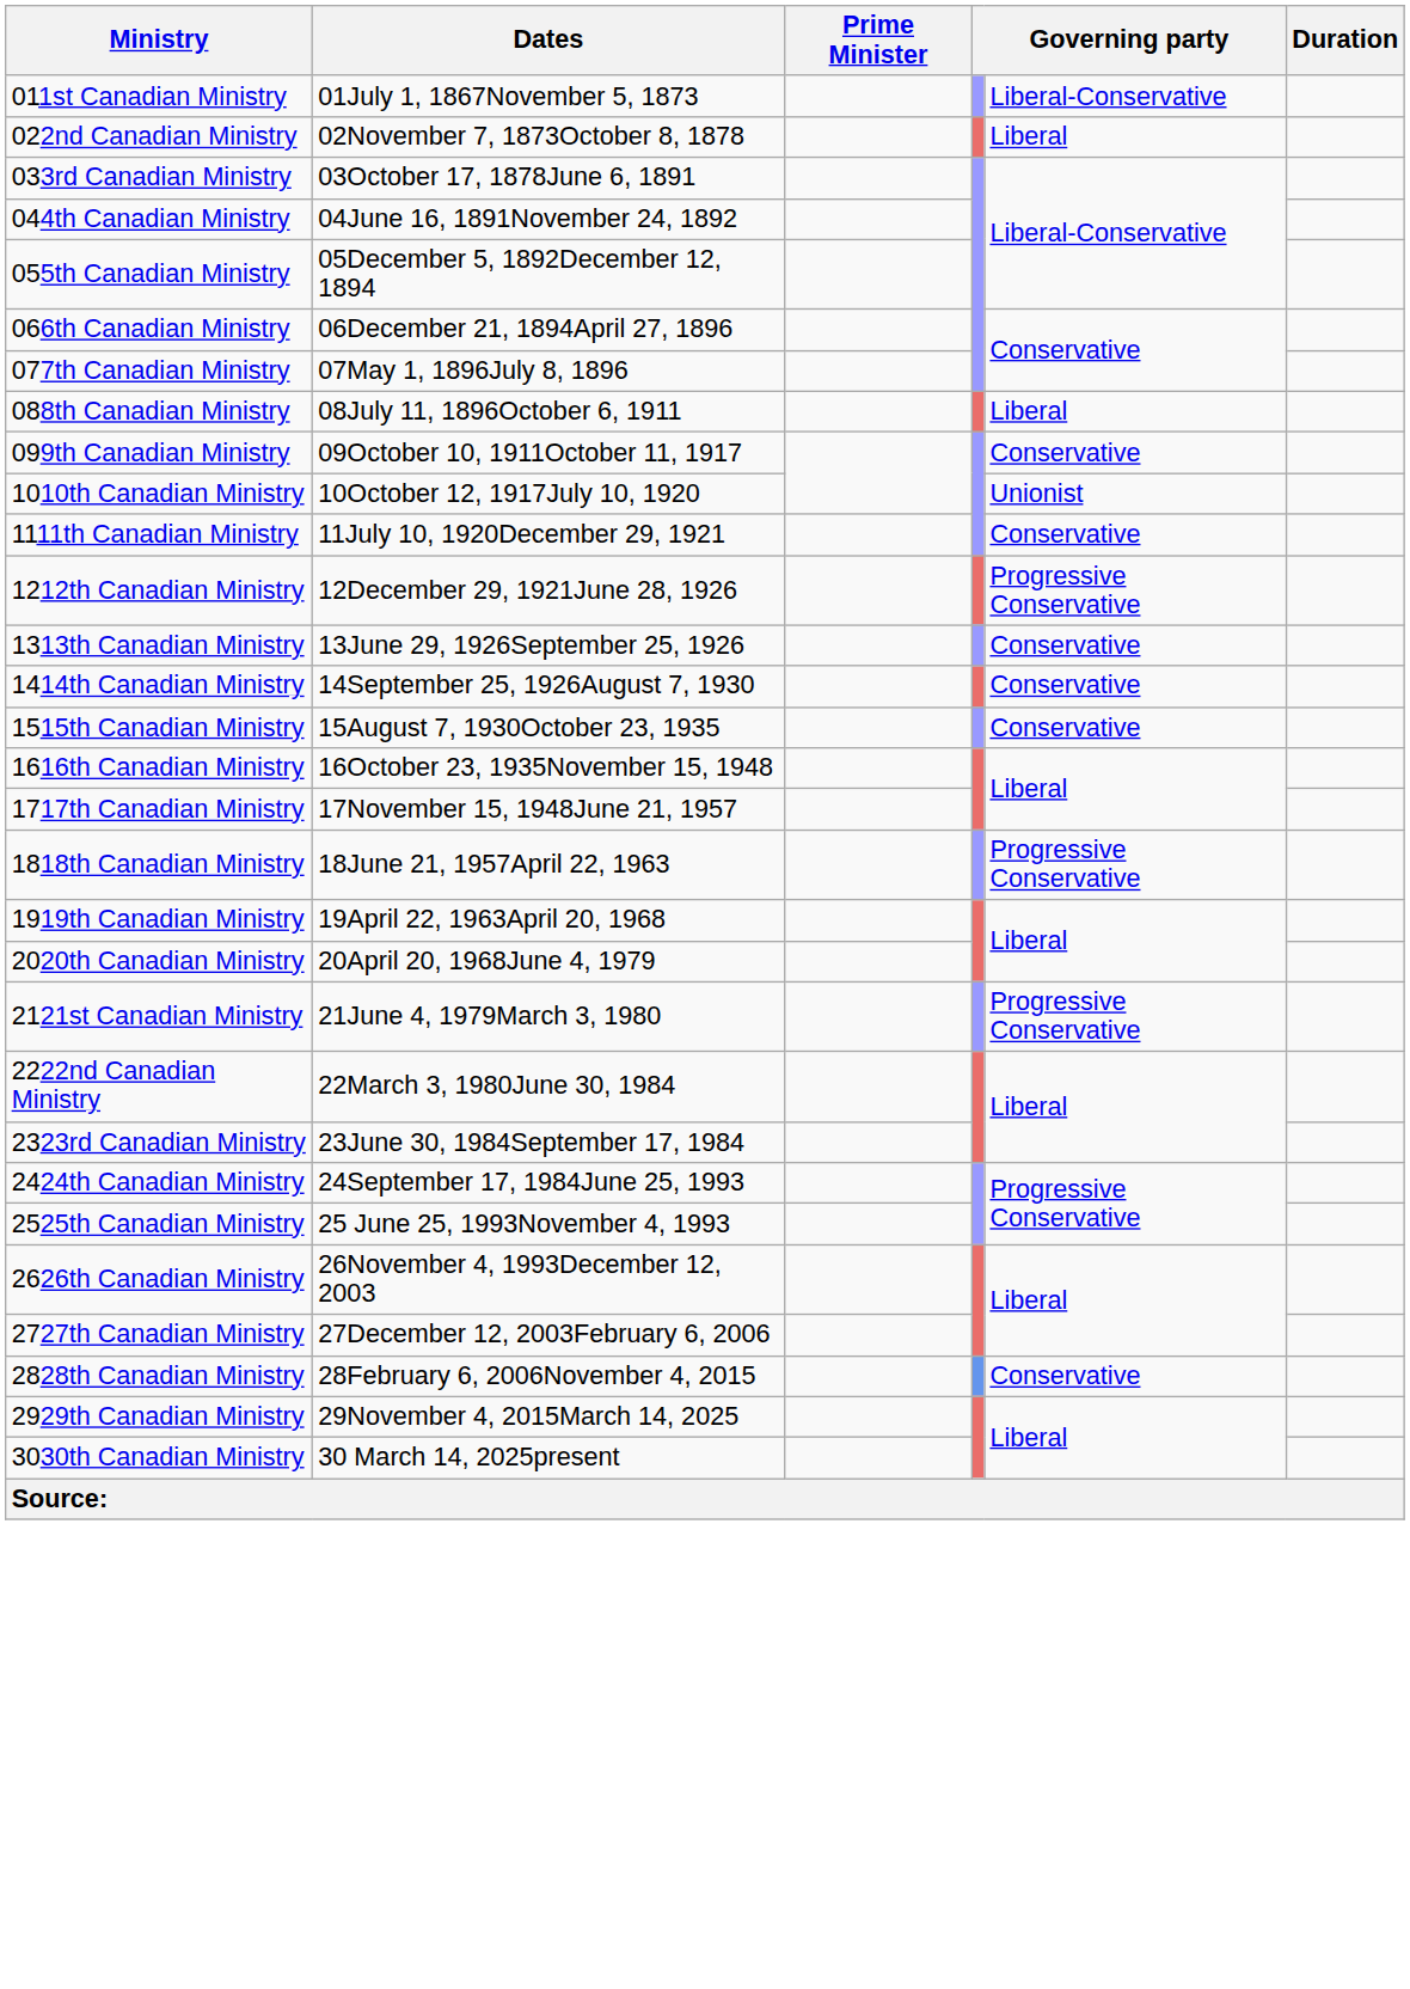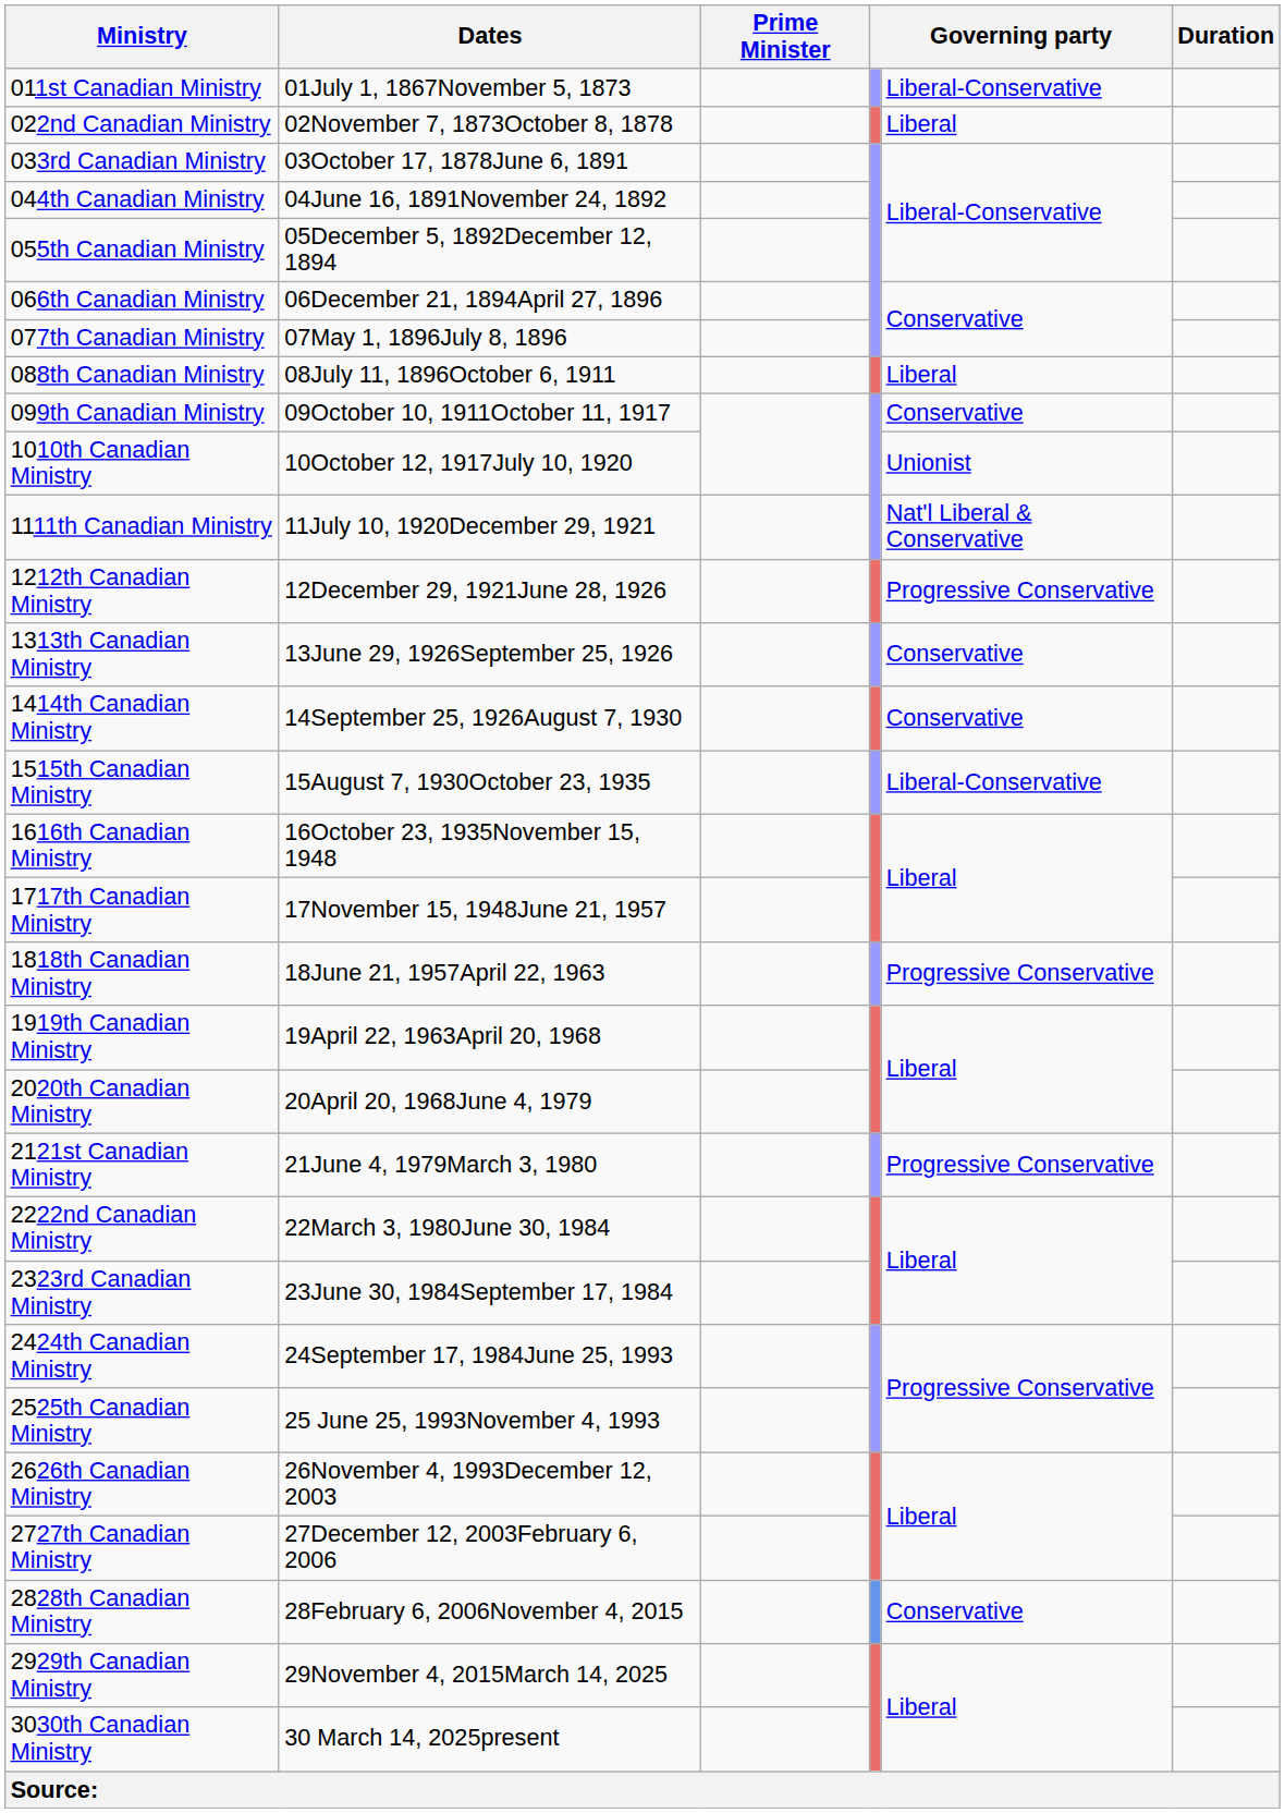1111th Canadian Ministry | column 5: Conservative -> Nat'l Liberal & Conservative
1515th Canadian Ministry | column 5: Conservative -> Liberal-Conservative
